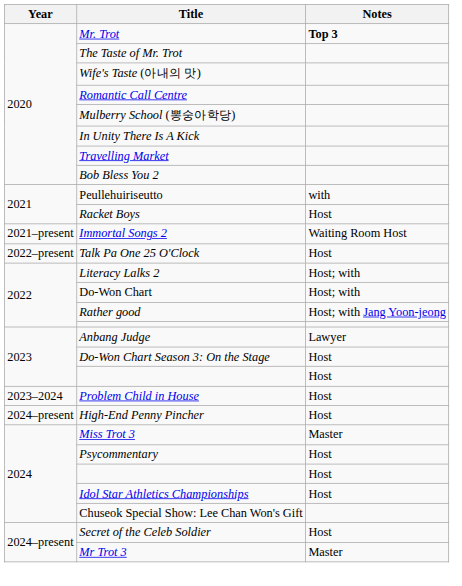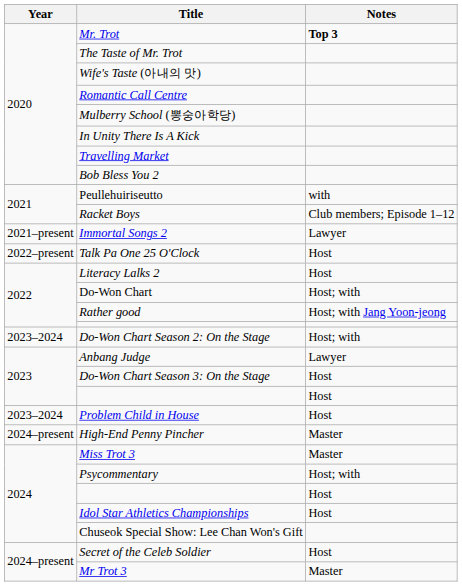Racket Boys | Notes: Host -> Club members; Episode 1–12
Immortal Songs 2 | Notes: Waiting Room Host -> Lawyer
Literacy Lalks 2 | Notes: Host; with -> Host
+ row: 2023–2024 | Do-Won Chart Season 2: On the Stage | Host; with
High-End Penny Pincher | Notes: Host -> Master
Psycommentary | Notes: Host -> Host; with
